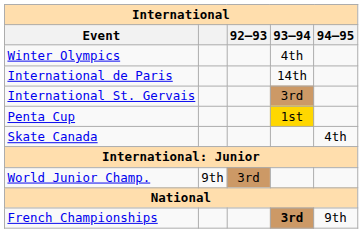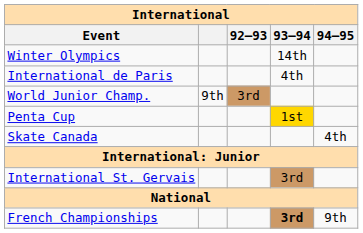Winter Olympics | 93–94: 4th -> 14th
International de Paris | 93–94: 14th -> 4th
rows swapped: International St. Gervais <-> World Junior Champ.
